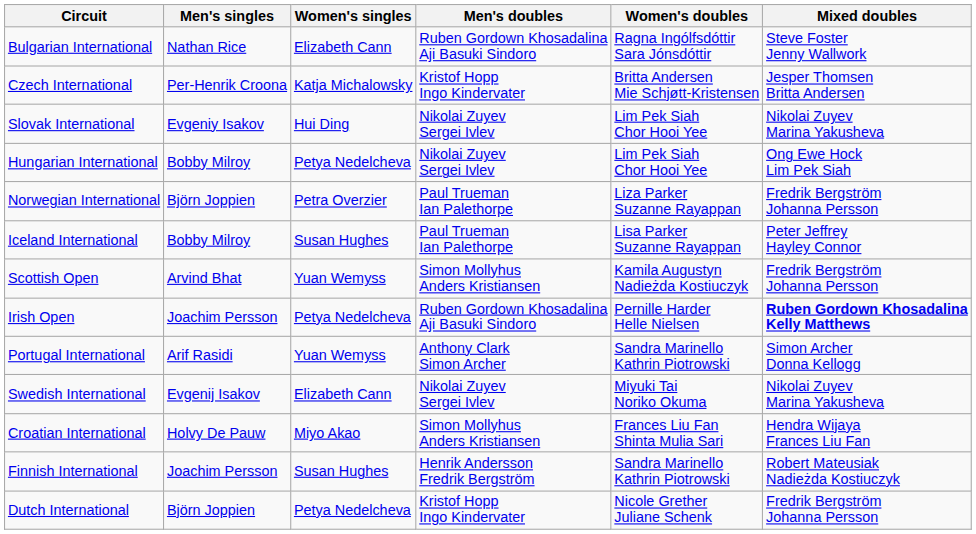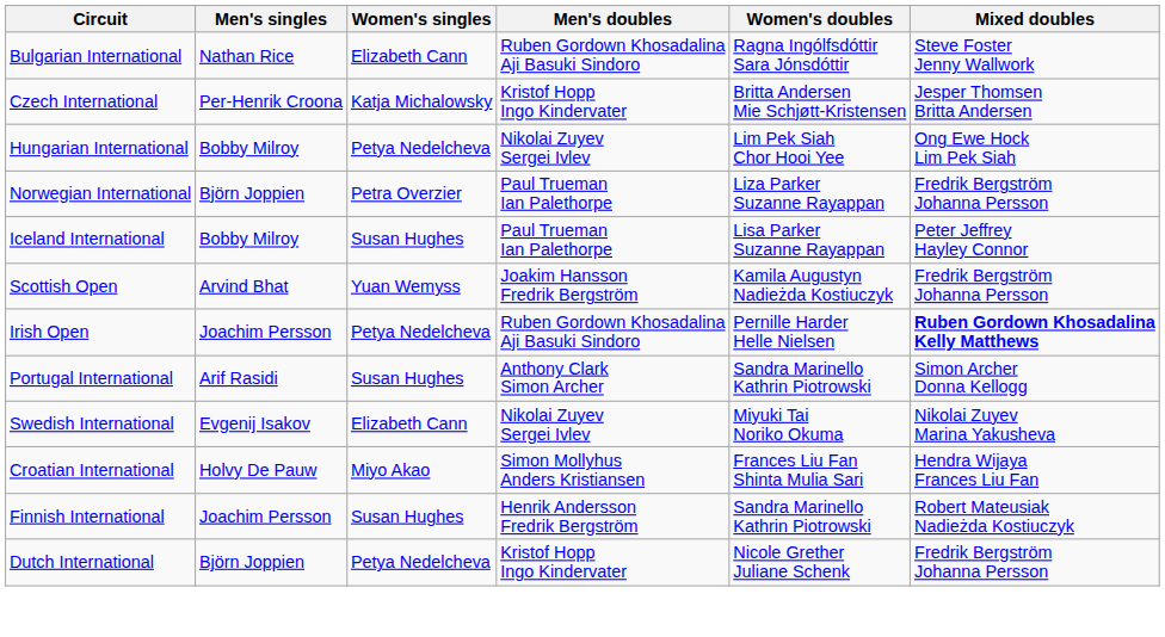- row: Slovak International | Evgeniy Isakov | Hui Ding | Nikolai Zuyev Sergei Ivlev | Lim Pek Siah Chor Hooi Yee | Nikolai Zuyev Marina Yakusheva
Scottish Open | Men's doubles: Simon Mollyhus Anders Kristiansen -> Joakim Hansson Fredrik Bergström
Portugal International | Women's singles: Yuan Wemyss -> Susan Hughes
